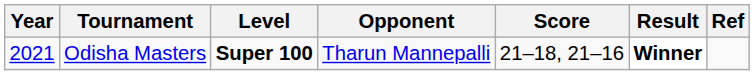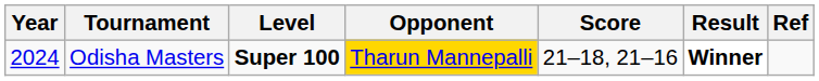Odisha Masters | Year: 2021 -> 2024
Odisha Masters | Opponent: no background -> gold background
